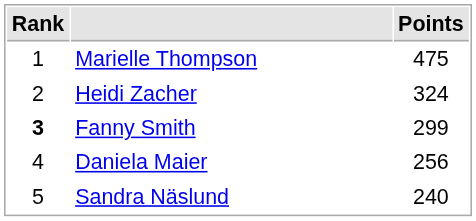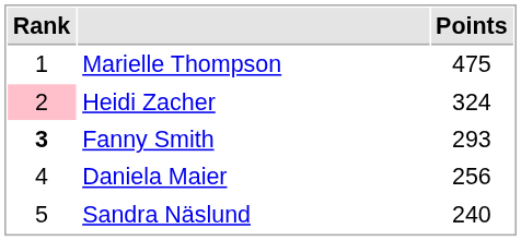Heidi Zacher | Rank: no background -> pink background
Fanny Smith | Points: 299 -> 293
